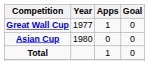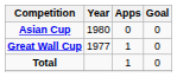rows swapped: Great Wall Cup <-> Asian Cup
